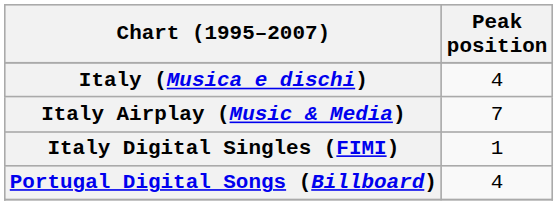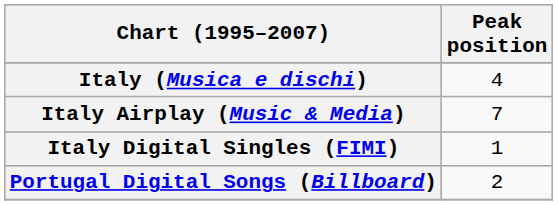Portugal Digital Songs (Billboard) | Peak position: 4 -> 2
